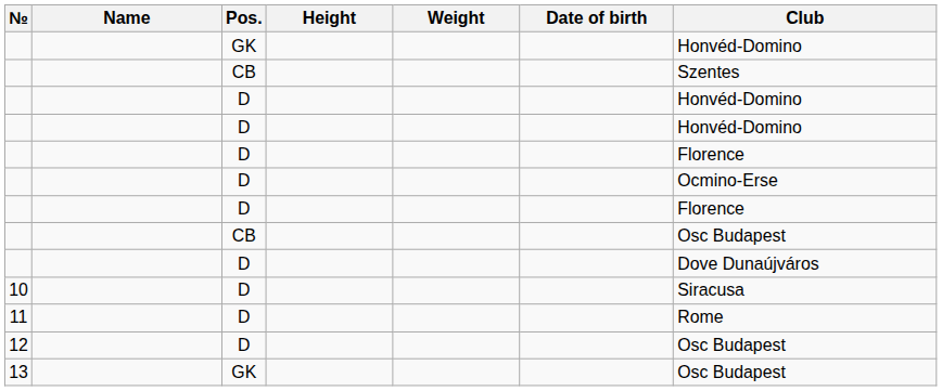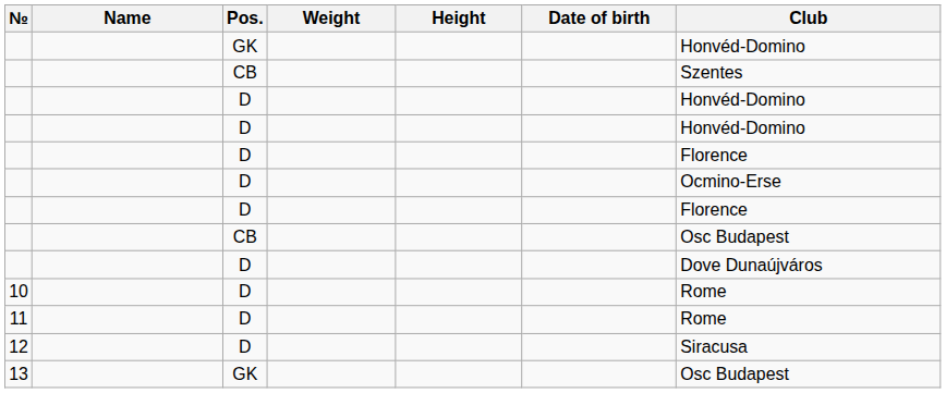columns swapped: Height <-> Weight
10 | Club: Siracusa -> Rome
12 | Club: Osc Budapest -> Siracusa
